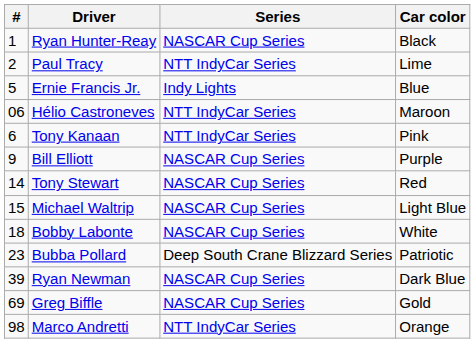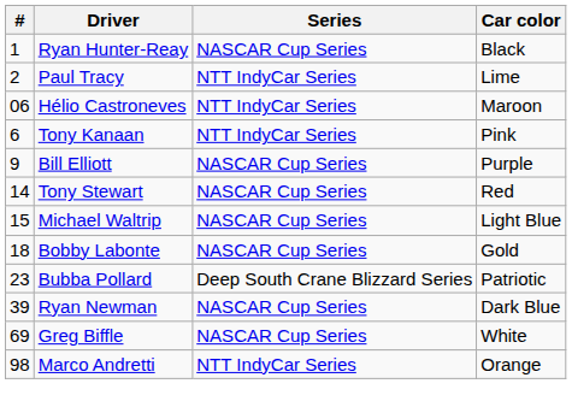- row: 5 | Ernie Francis Jr. | Indy Lights | Blue
Bobby Labonte | Car color: White -> Gold
Greg Biffle | Car color: Gold -> White
